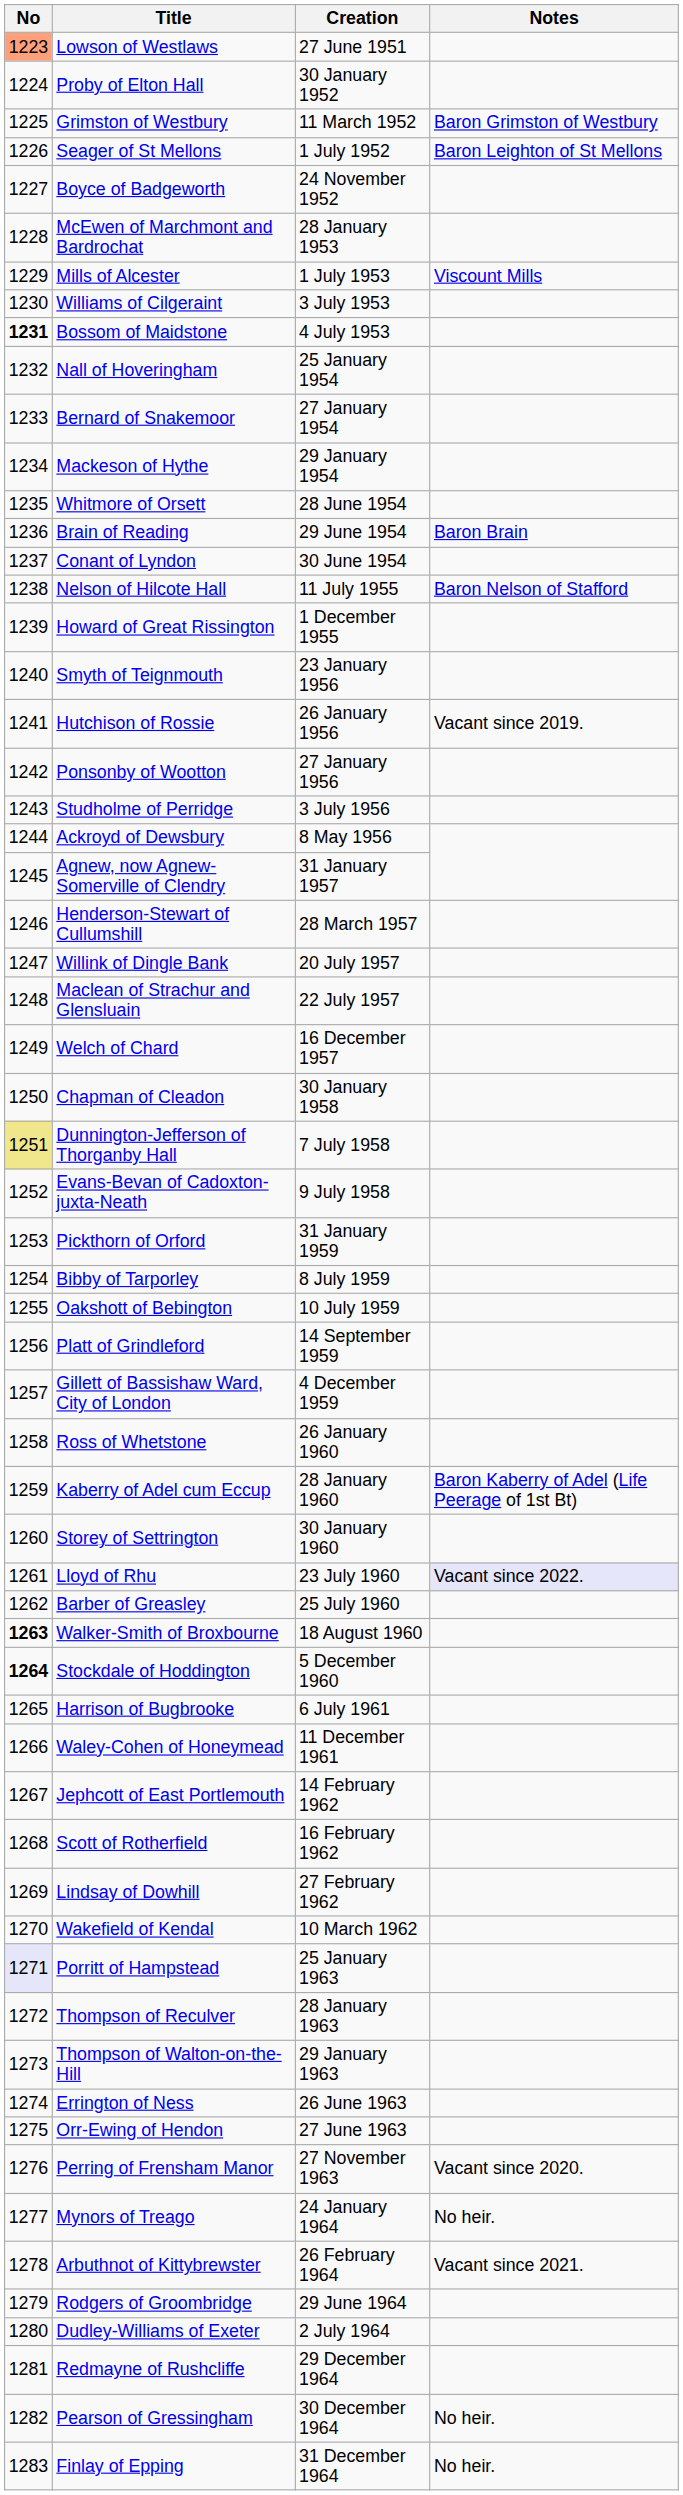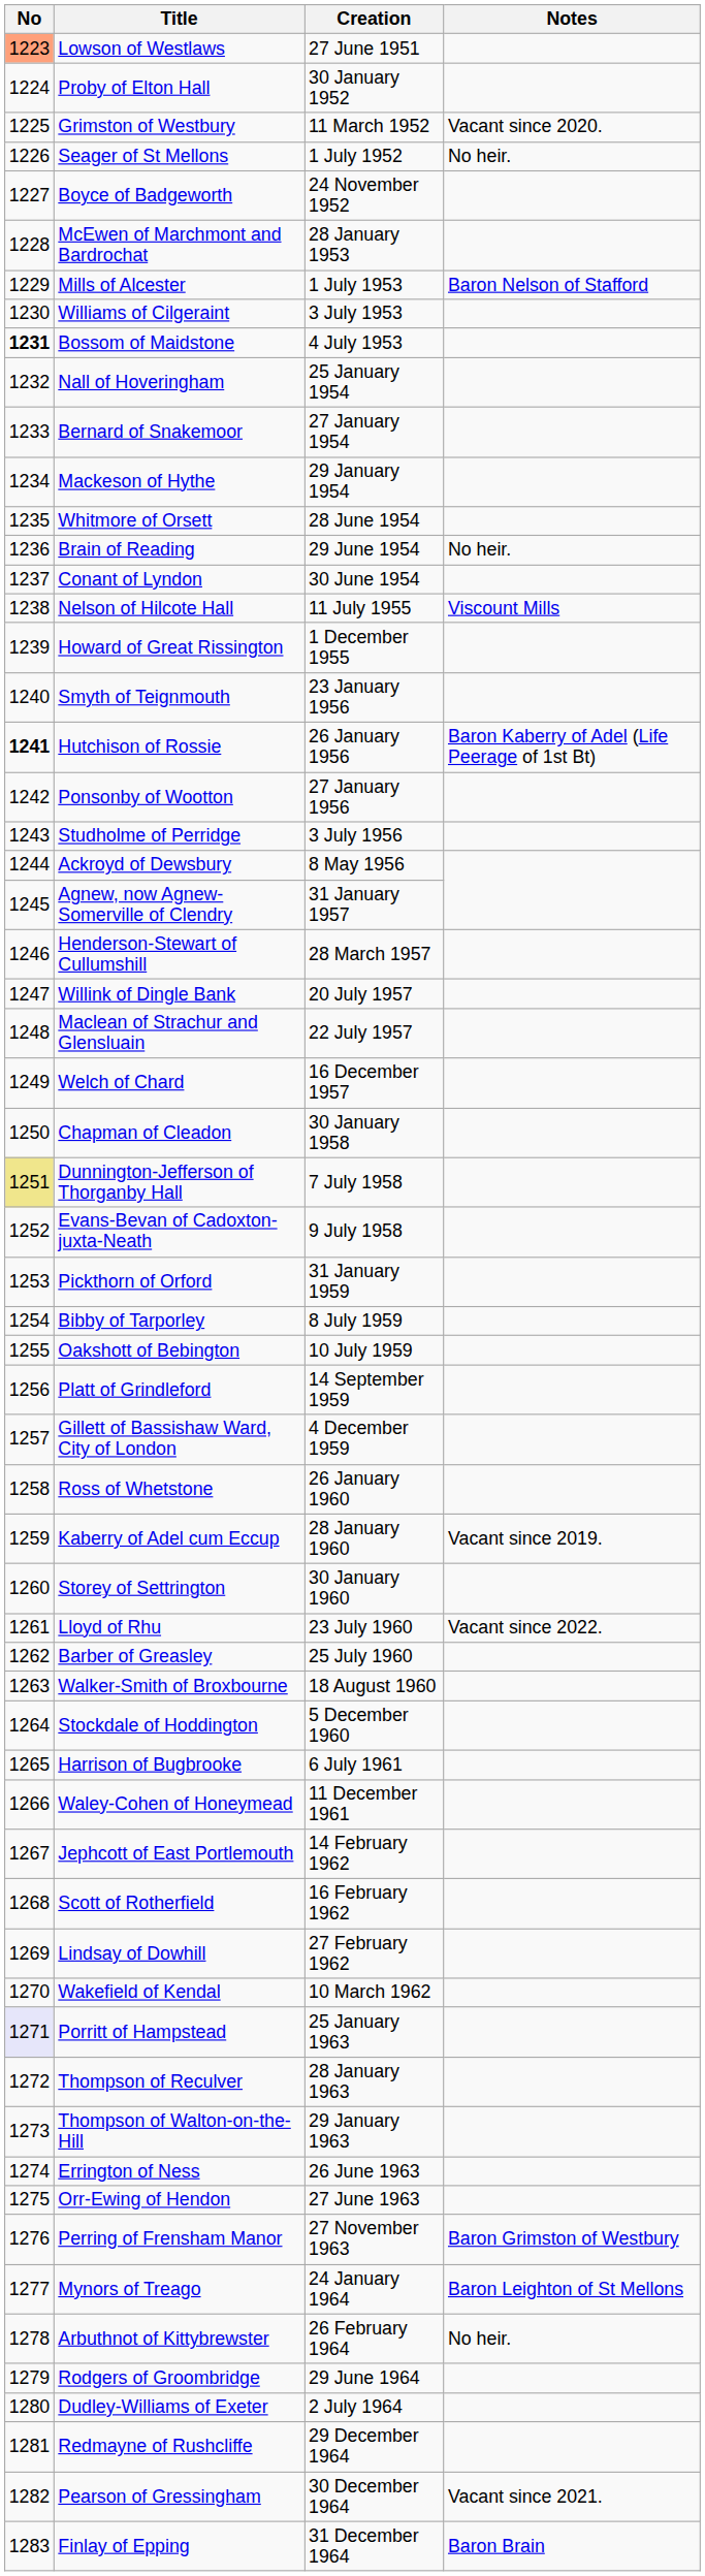Grimston of Westbury | Notes: Baron Grimston of Westbury -> Vacant since 2020.
Seager of St Mellons | Notes: Baron Leighton of St Mellons -> No heir.
Mills of Alcester | Notes: Viscount Mills -> Baron Nelson of Stafford
Brain of Reading | Notes: Baron Brain -> No heir.
Nelson of Hilcote Hall | Notes: Baron Nelson of Stafford -> Viscount Mills
Hutchison of Rossie | No: normal -> bold
Hutchison of Rossie | Notes: Vacant since 2019. -> Baron Kaberry of Adel (Life Peerage of 1st Bt)
Kaberry of Adel cum Eccup | Notes: Baron Kaberry of Adel (Life Peerage of 1st Bt) -> Vacant since 2019.
Lloyd of Rhu | Notes: lavender background -> no background
Walker-Smith of Broxbourne | No: bold -> normal
Stockdale of Hoddington | No: bold -> normal
Perring of Frensham Manor | Notes: Vacant since 2020. -> Baron Grimston of Westbury
Mynors of Treago | Notes: No heir. -> Baron Leighton of St Mellons
Arbuthnot of Kittybrewster | Notes: Vacant since 2021. -> No heir.
Pearson of Gressingham | Notes: No heir. -> Vacant since 2021.
Finlay of Epping | Notes: No heir. -> Baron Brain
